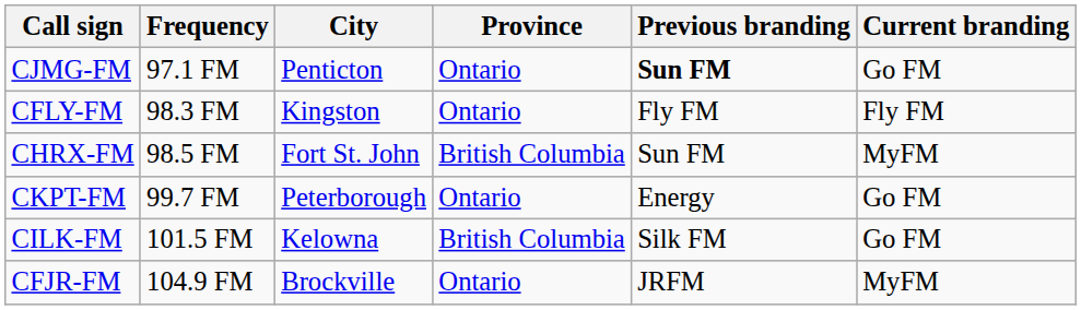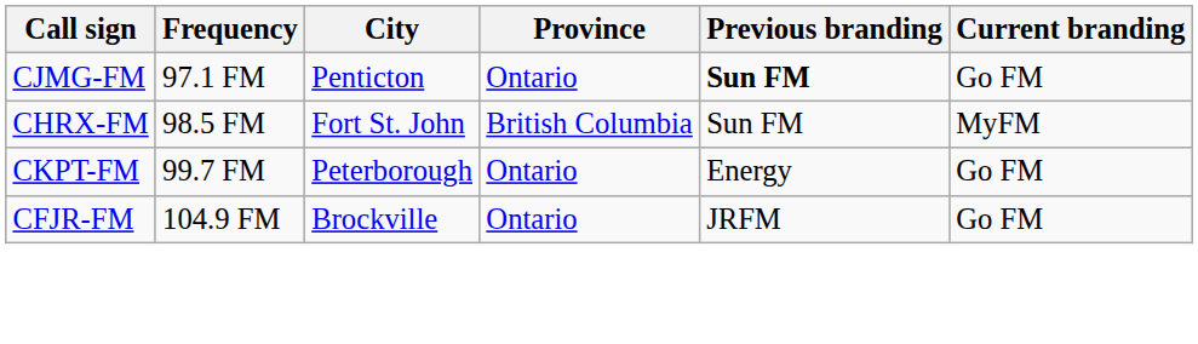- row: CFLY-FM | 98.3 FM | Kingston | Ontario | Fly FM | Fly FM
- row: CILK-FM | 101.5 FM | Kelowna | British Columbia | Silk FM | Go FM
CFJR-FM | Current branding: MyFM -> Go FM
